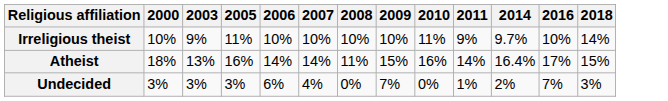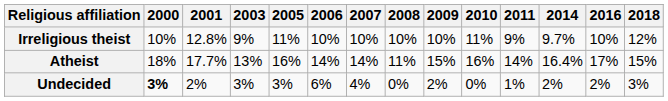+ column: 2001 | 12.8% | 17.7% | 2%
Irreligious theist | 2018: 14% -> 12%
Undecided | 2000: normal -> bold
Undecided | 2009: 7% -> 2%
Undecided | 2016: 7% -> 2%
